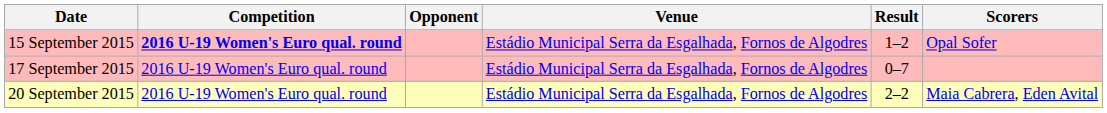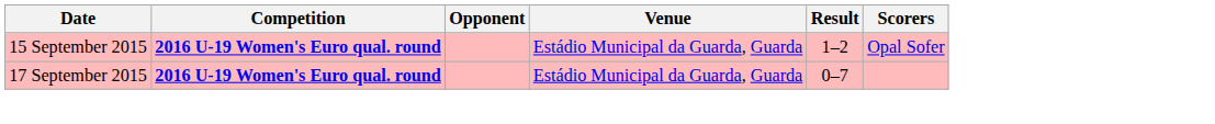15 September 2015 | Venue: Estádio Municipal Serra da Esgalhada, Fornos de Algodres -> Estádio Municipal da Guarda, Guarda
17 September 2015 | Competition: normal -> bold
17 September 2015 | Venue: Estádio Municipal Serra da Esgalhada, Fornos de Algodres -> Estádio Municipal da Guarda, Guarda
- row: 20 September 2015 | 2016 U-19 Women's Euro qual. round | Estádio Municipal Serra da Esgalhada, Fornos de Algodres | 2–2 | Maia Cabrera, Eden Avital
